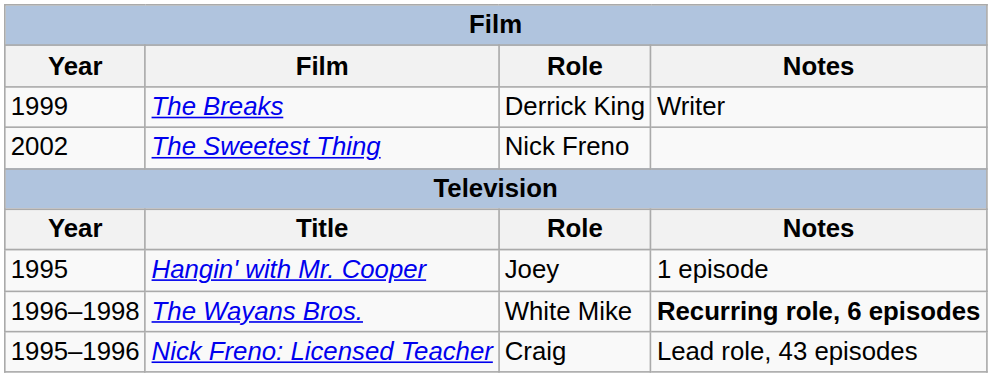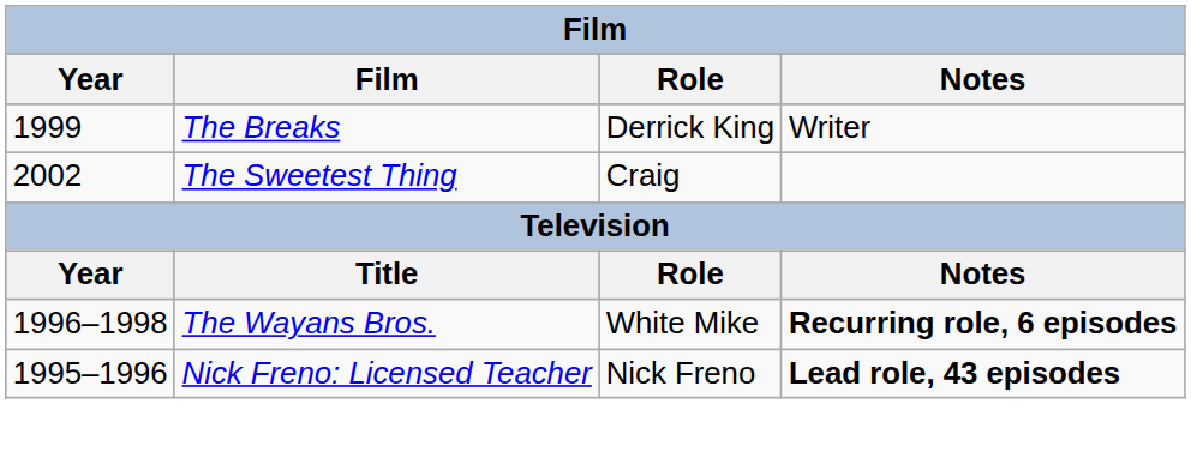The Sweetest Thing | Role: Nick Freno -> Craig
- row: 1995 | Hangin' with Mr. Cooper | Joey | 1 episode
Nick Freno: Licensed Teacher | Role: Craig -> Nick Freno
Nick Freno: Licensed Teacher | Notes: normal -> bold
